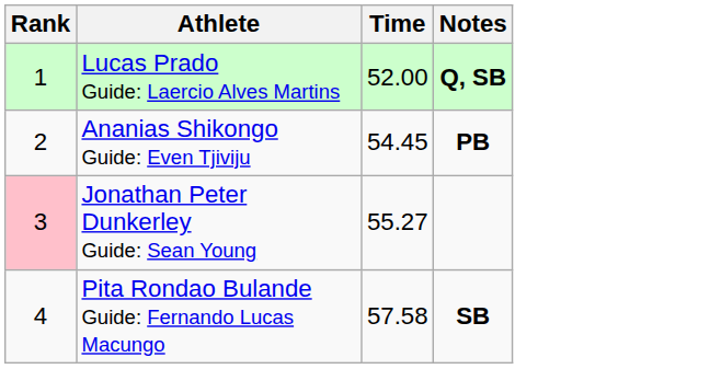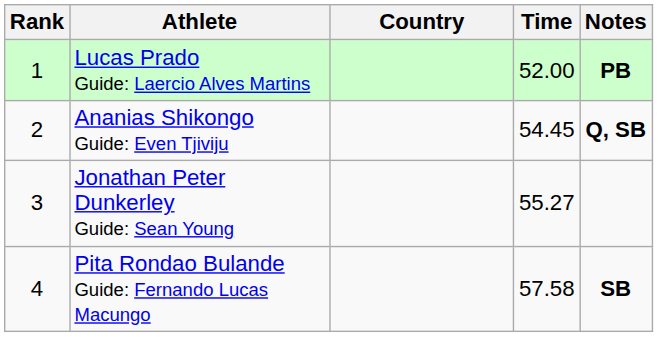+ column: Country
Lucas Prado Guide: Laercio Alves Martins | Notes: Q, SB -> PB
Ananias Shikongo Guide: Even Tjiviju | Notes: PB -> Q, SB
Jonathan Peter Dunkerley Guide: Sean Young | Rank: pink background -> no background
